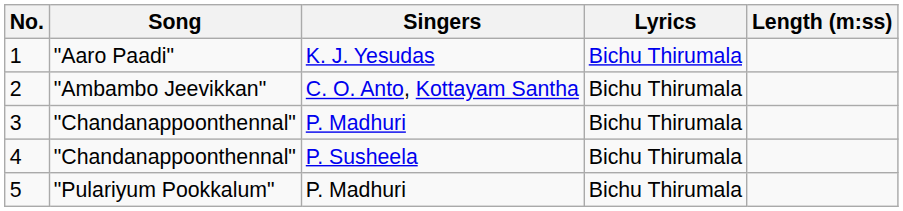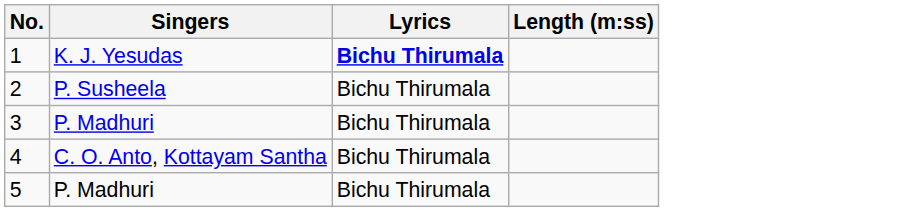- column: Song | "Aaro Paadi" | "Ambambo Jeevikkan" | "Chandanappoonthennal" | "Chandanappoonthennal" | "Pulariyum Pookkalum"
1 | Lyrics: normal -> bold
2 | Singers: C. O. Anto, Kottayam Santha -> P. Susheela
4 | Singers: P. Susheela -> C. O. Anto, Kottayam Santha
